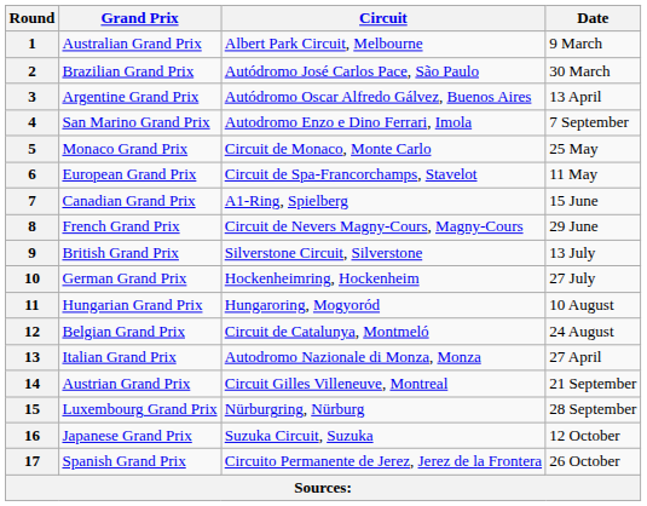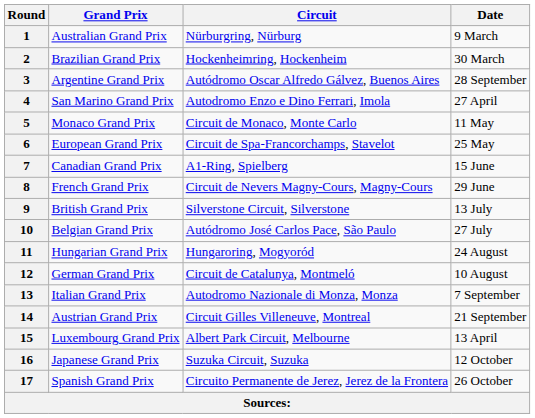1 | Circuit: Albert Park Circuit, Melbourne -> Nürburgring, Nürburg
2 | Circuit: Autódromo José Carlos Pace, São Paulo -> Hockenheimring, Hockenheim
3 | Date: 13 April -> 28 September
4 | Date: 7 September -> 27 April
5 | Date: 25 May -> 11 May
6 | Date: 11 May -> 25 May
10 | Grand Prix: German Grand Prix -> Belgian Grand Prix
10 | Circuit: Hockenheimring, Hockenheim -> Autódromo José Carlos Pace, São Paulo
11 | Date: 10 August -> 24 August
12 | Grand Prix: Belgian Grand Prix -> German Grand Prix
12 | Date: 24 August -> 10 August
13 | Date: 27 April -> 7 September
15 | Circuit: Nürburgring, Nürburg -> Albert Park Circuit, Melbourne
15 | Date: 28 September -> 13 April
